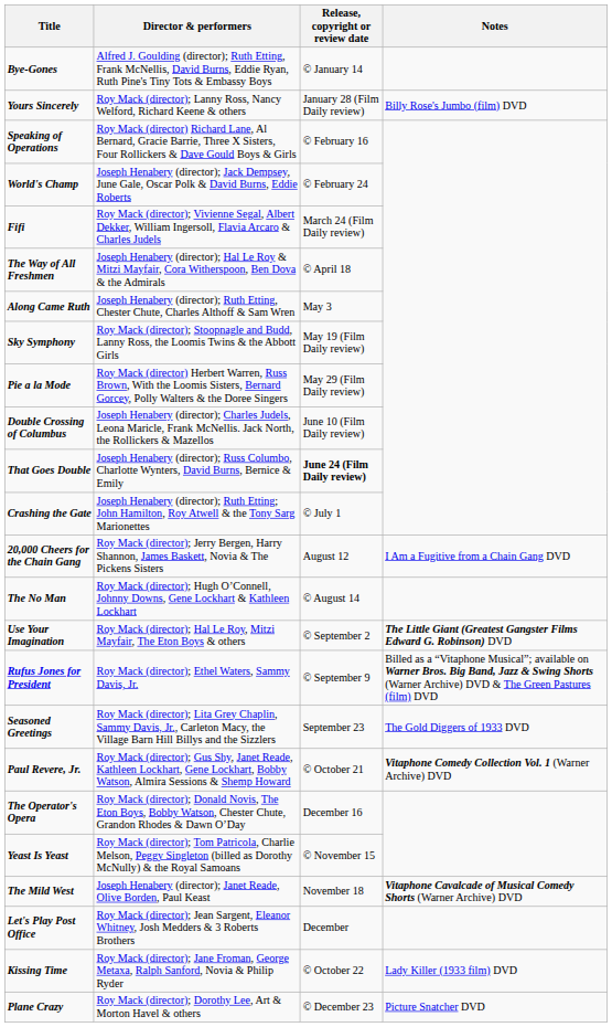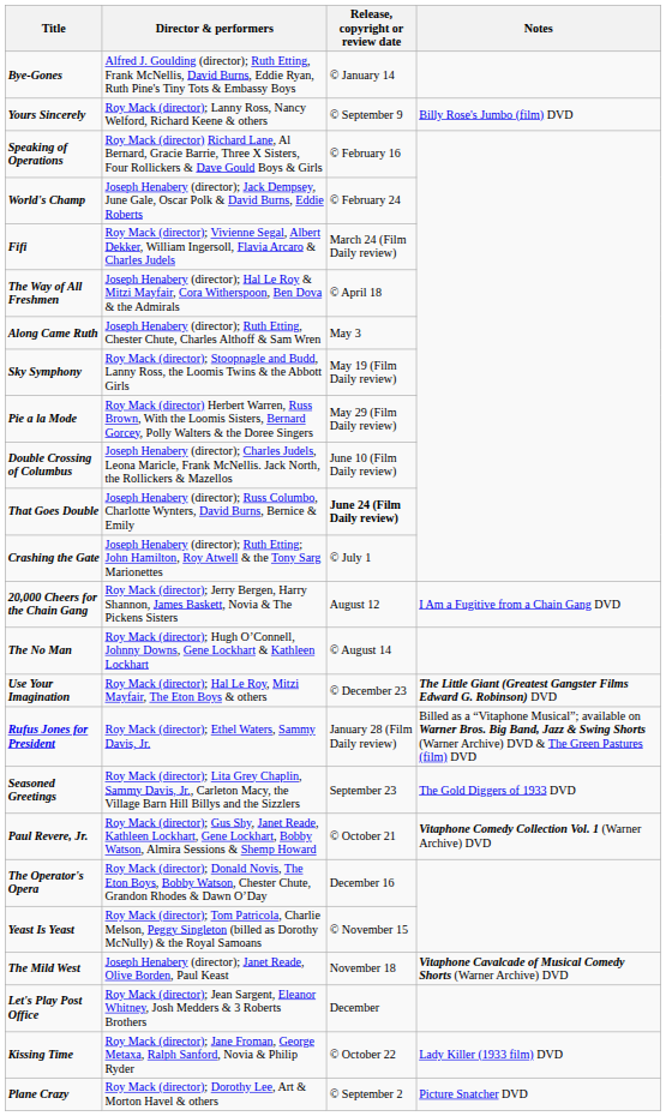Yours Sincerely | Release, copyright or review date: January 28 (Film Daily review) -> © September 9
Use Your Imagination | Release, copyright or review date: © September 2 -> © December 23
Rufus Jones for President | Release, copyright or review date: © September 9 -> January 28 (Film Daily review)
Plane Crazy | Release, copyright or review date: © December 23 -> © September 2
